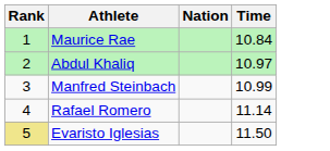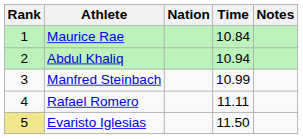+ column: Notes
Abdul Khaliq | Time: 10.97 -> 10.94
Rafael Romero | Time: 11.14 -> 11.11
